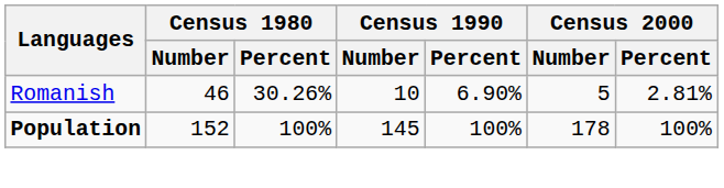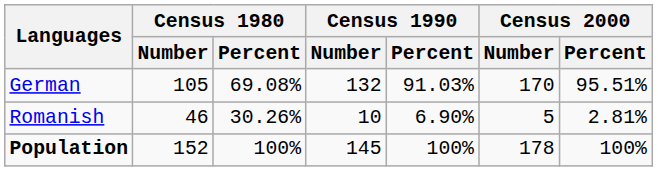+ row: German | 105 | 69.08% | 132 | 91.03% | 170 | 95.51%
